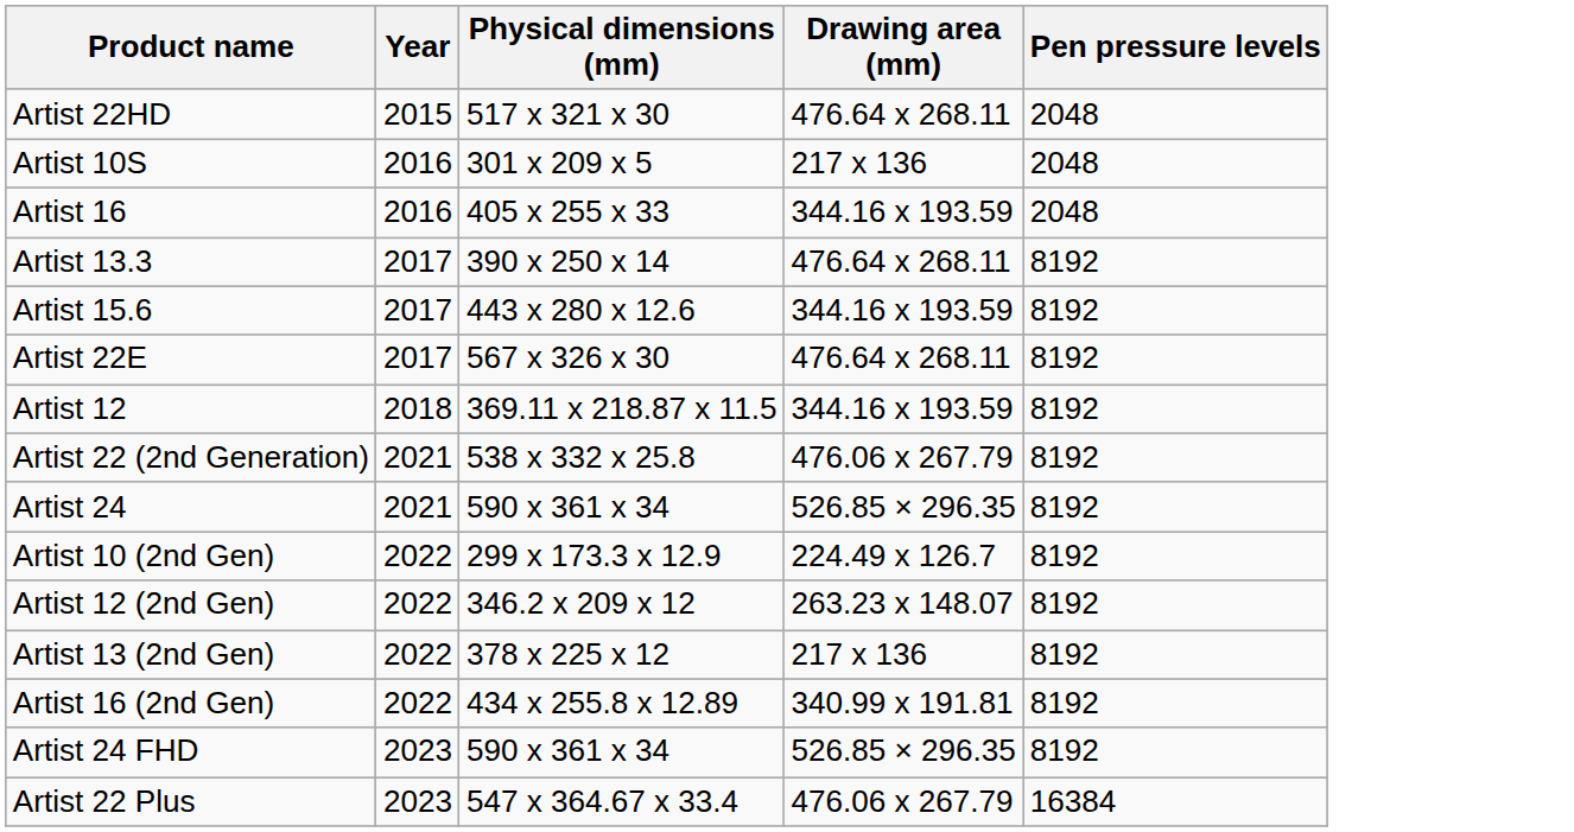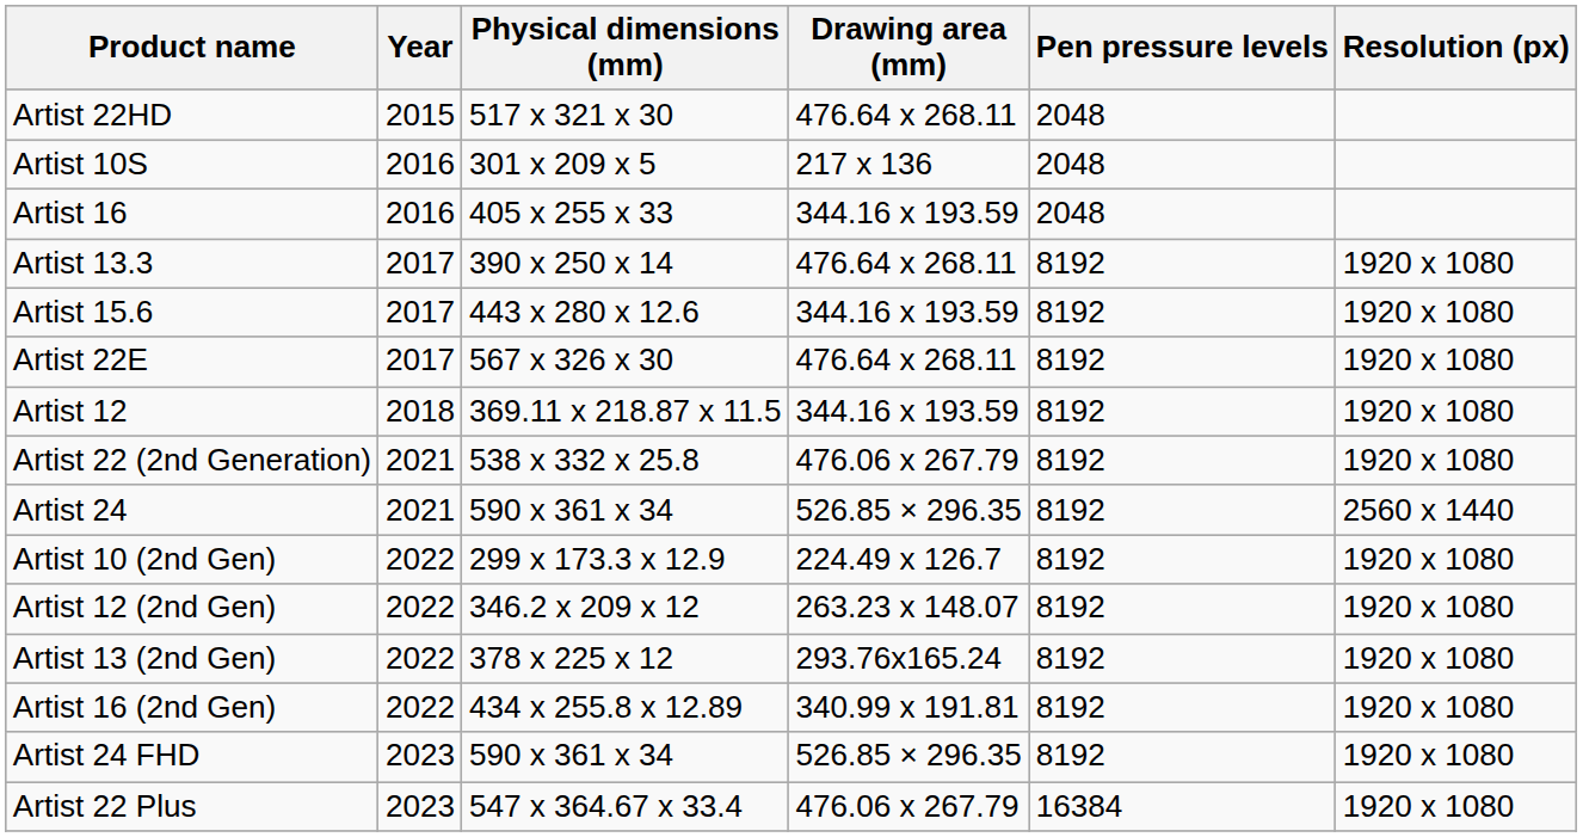+ column: Resolution (px) | 1920 x 1080 | 1920 x 1080 | 1920 x 1080 | 1920 x 1080 | 1920 x 1080 | 2560 x 1440 | 1920 x 1080 | 1920 x 1080 | 1920 x 1080 | 1920 x 1080 | 1920 x 1080 | 1920 x 1080
Artist 13 (2nd Gen) | Drawing area (mm): 217 x 136 -> 293.76x165.24
